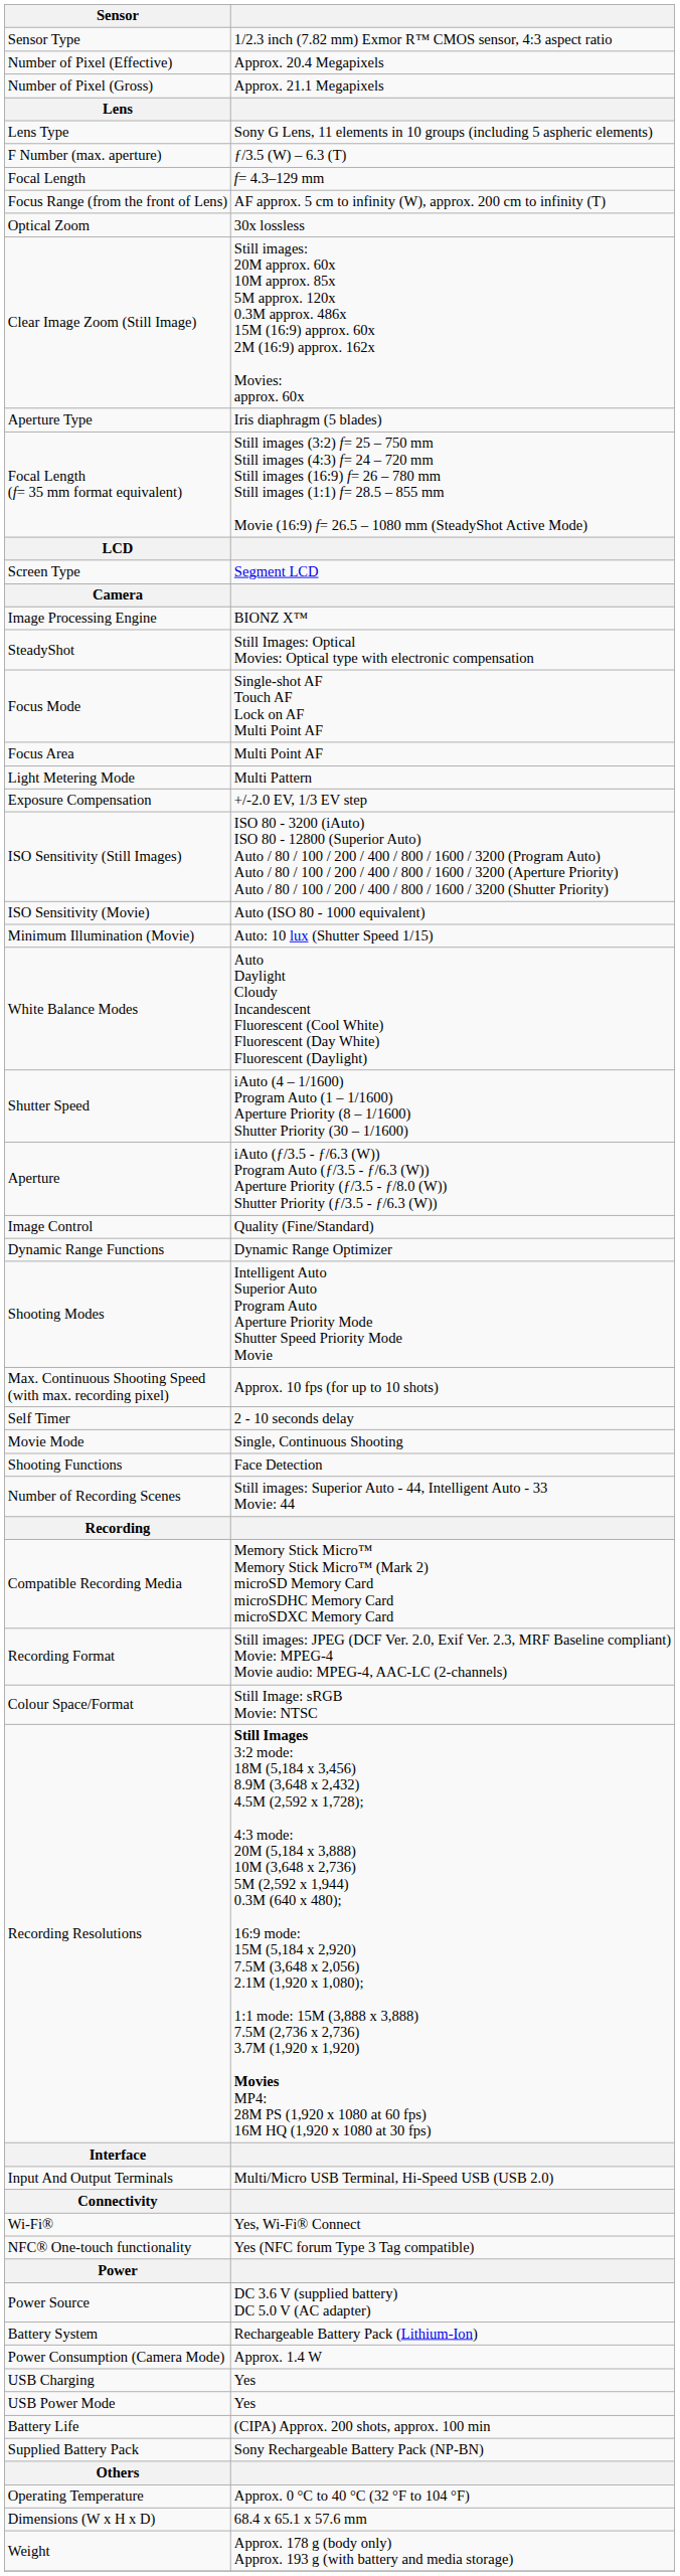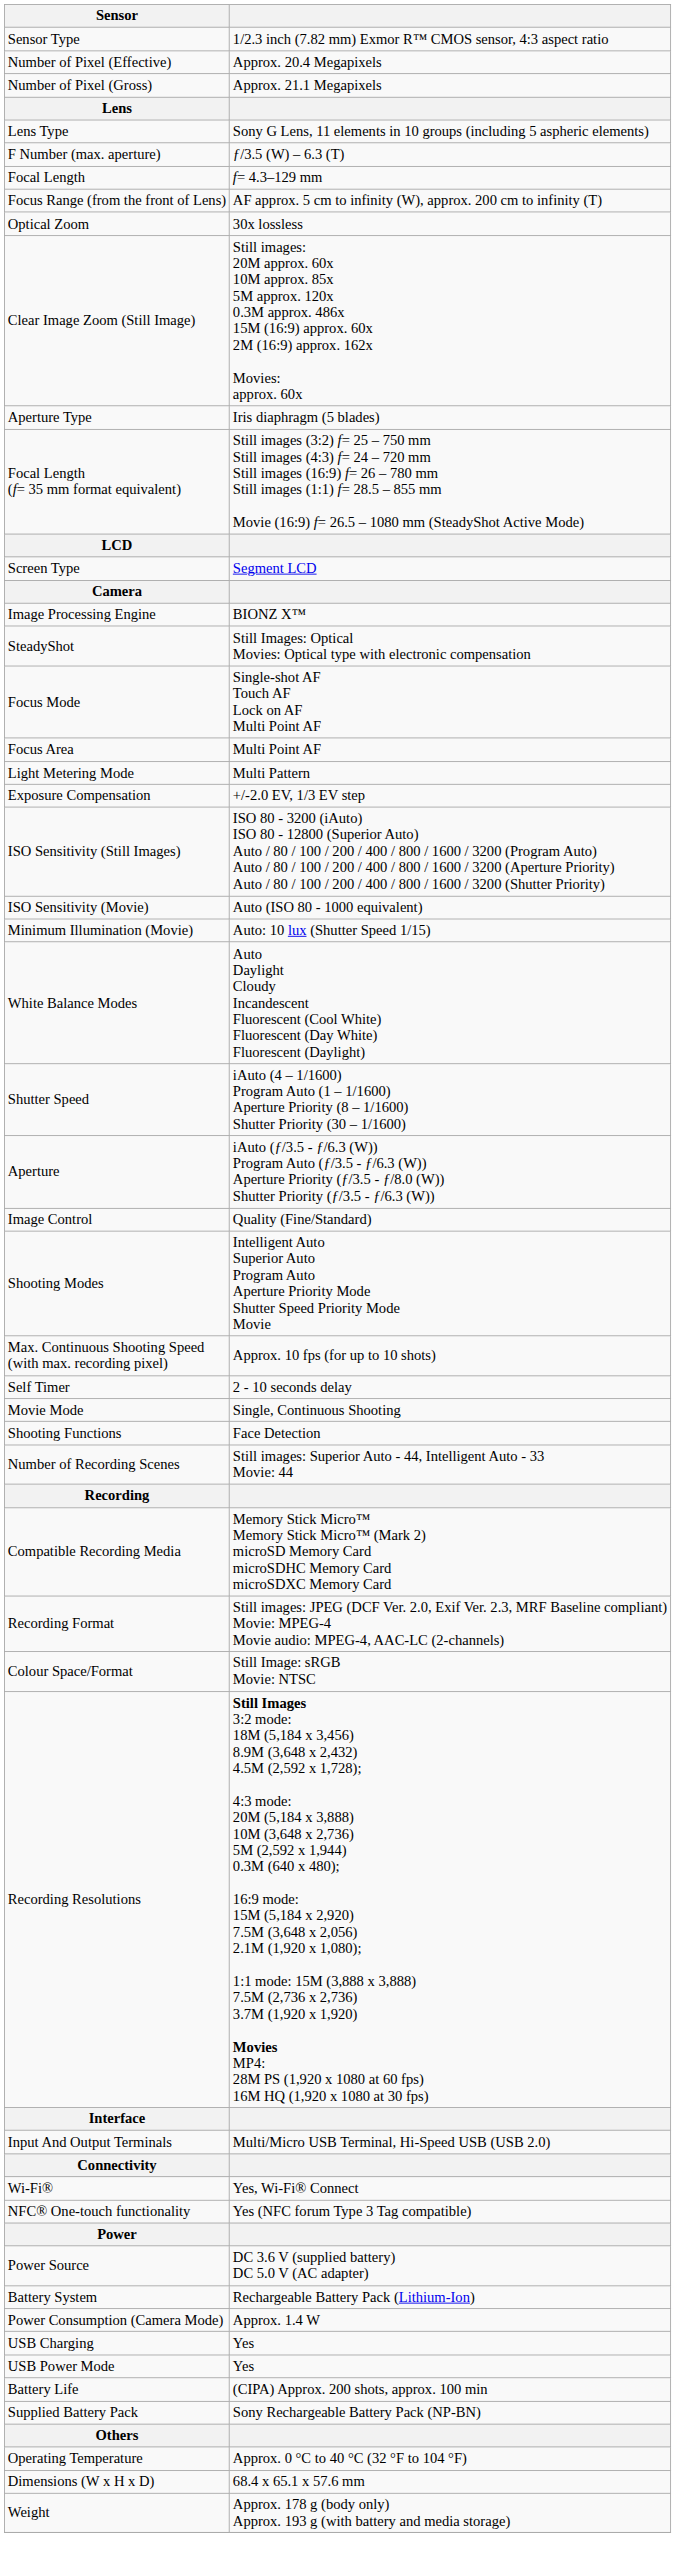- row: Dynamic Range Functions | Dynamic Range Optimizer
